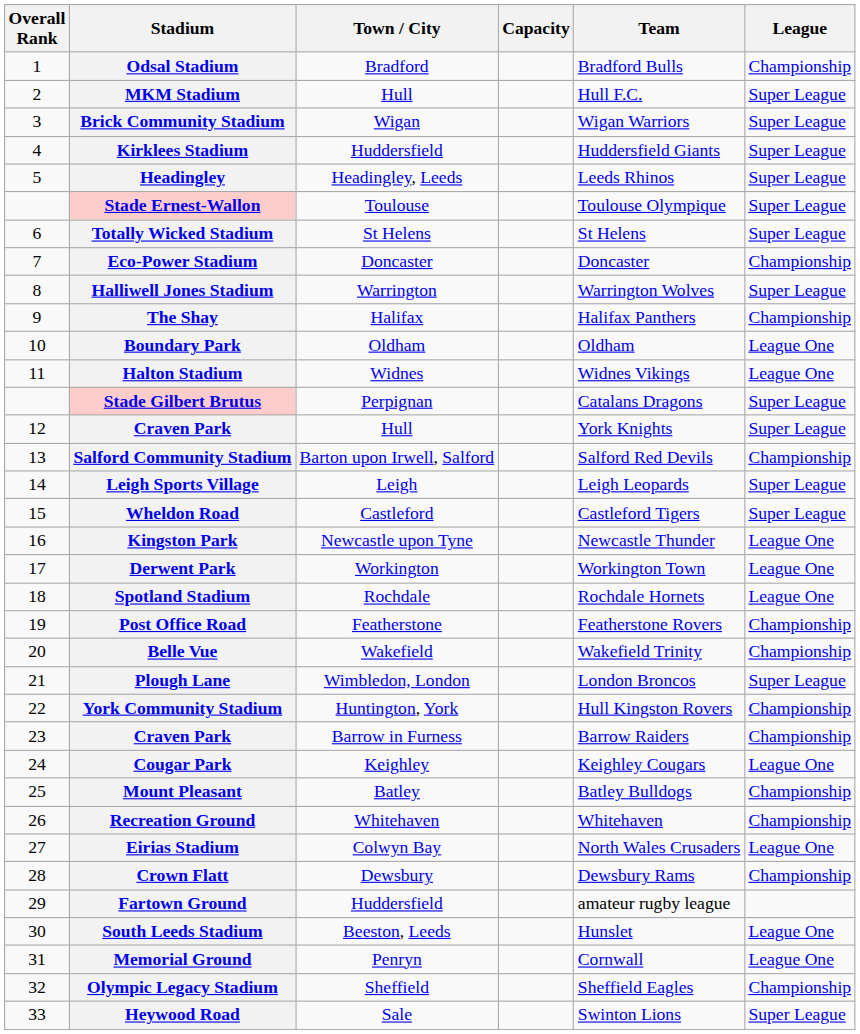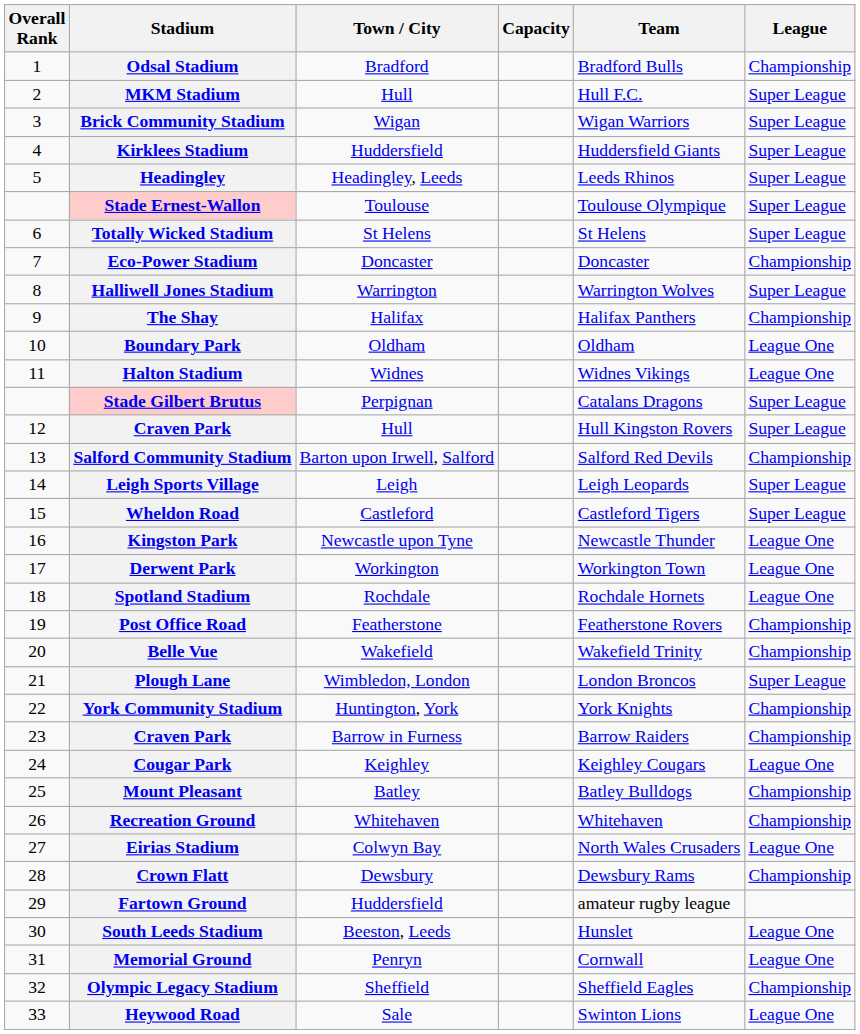Craven Park / Hull | Team: York Knights -> Hull Kingston Rovers
York Community Stadium | Team: Hull Kingston Rovers -> York Knights
Heywood Road | League: Super League -> League One
